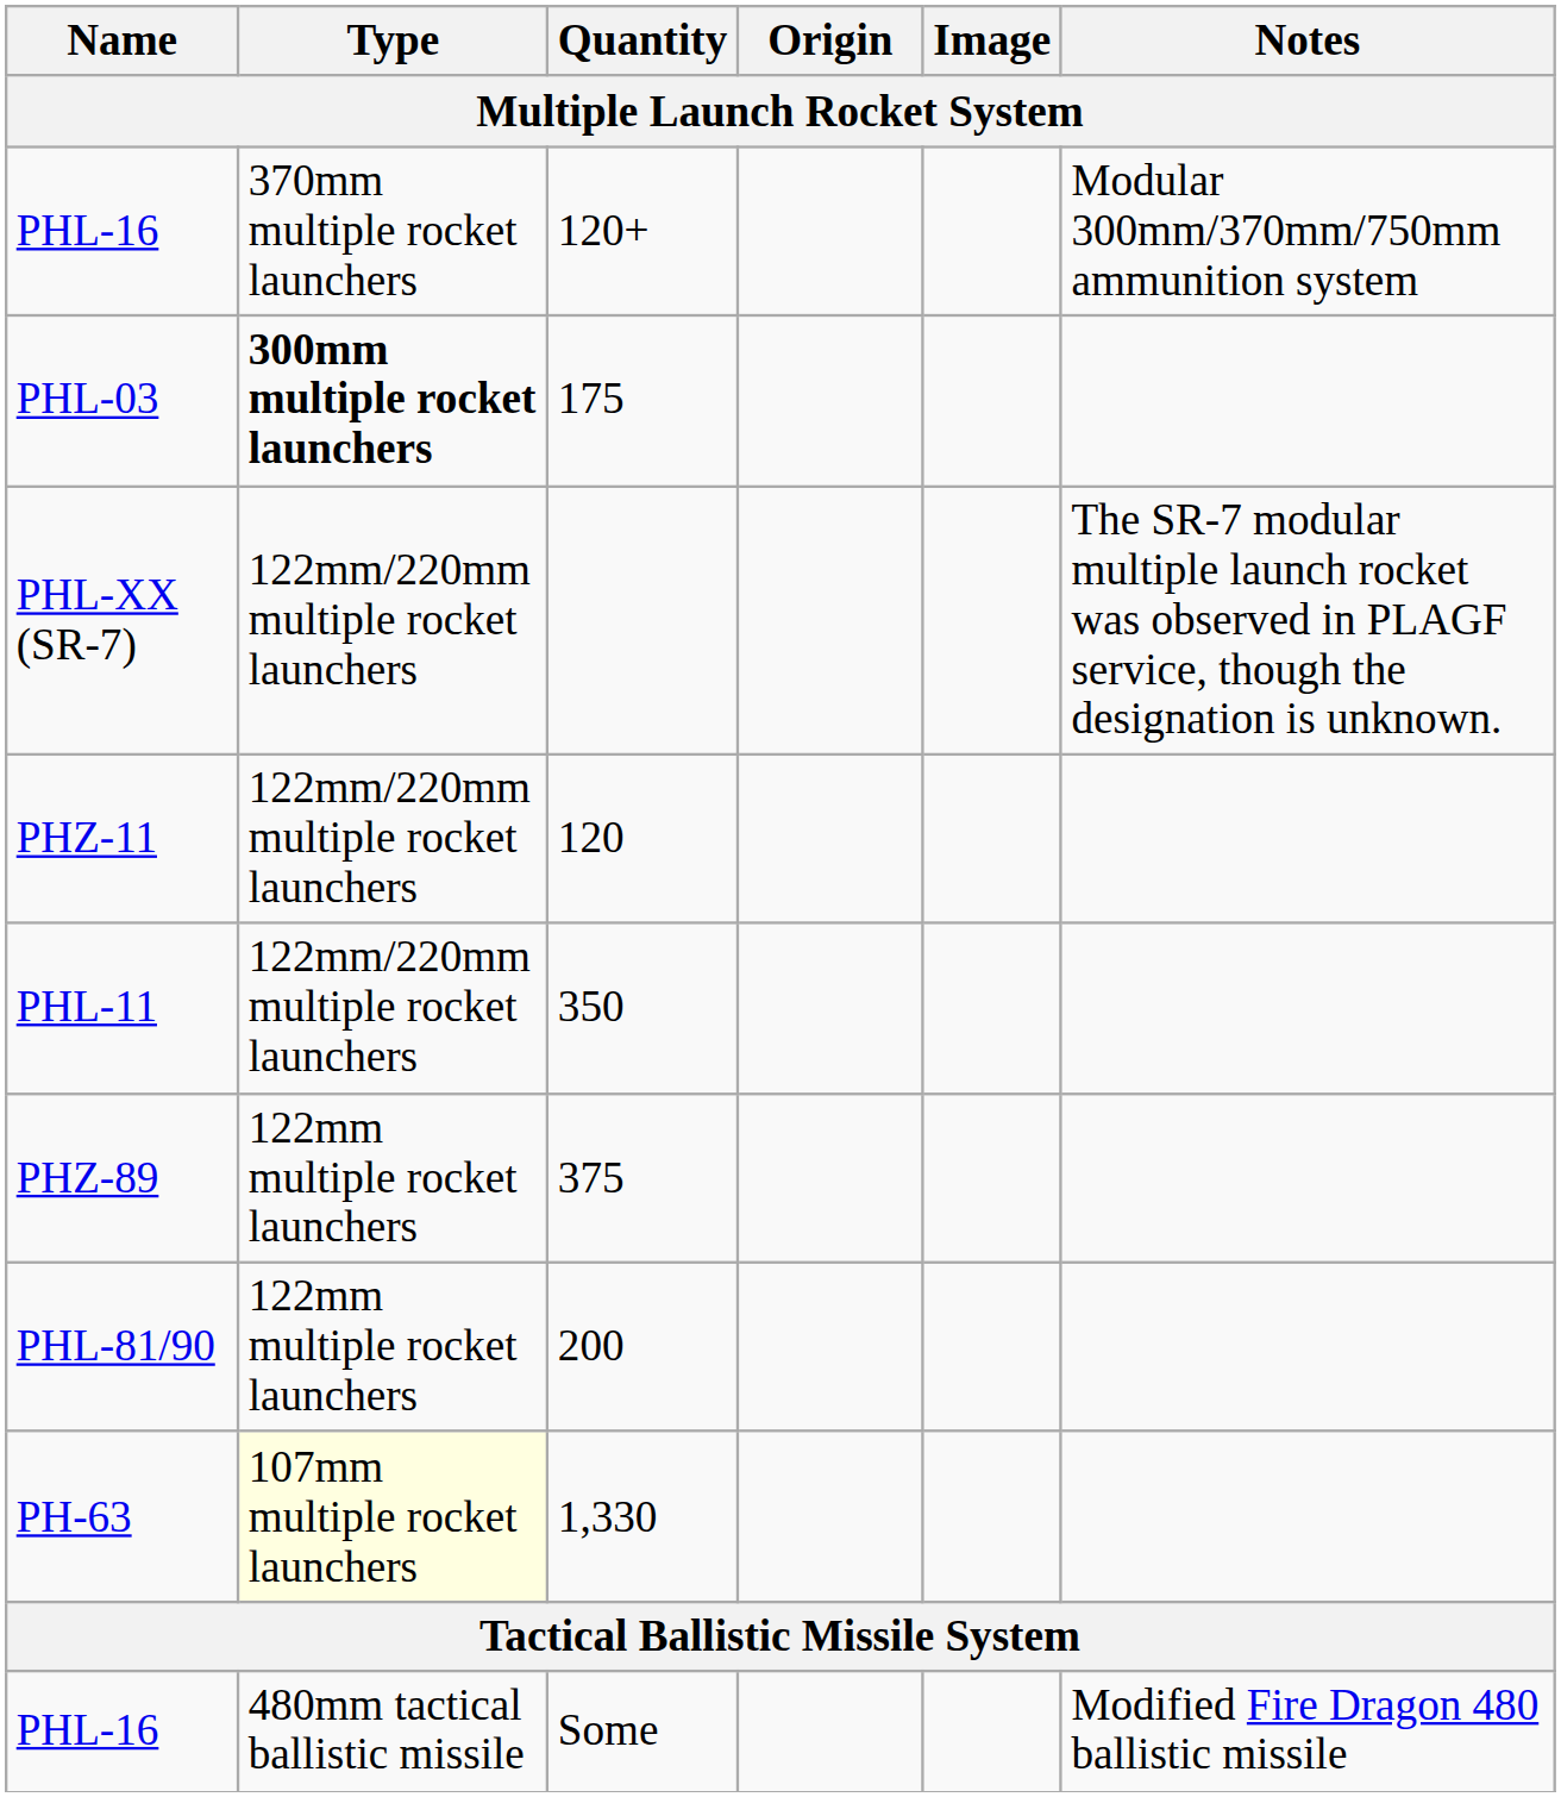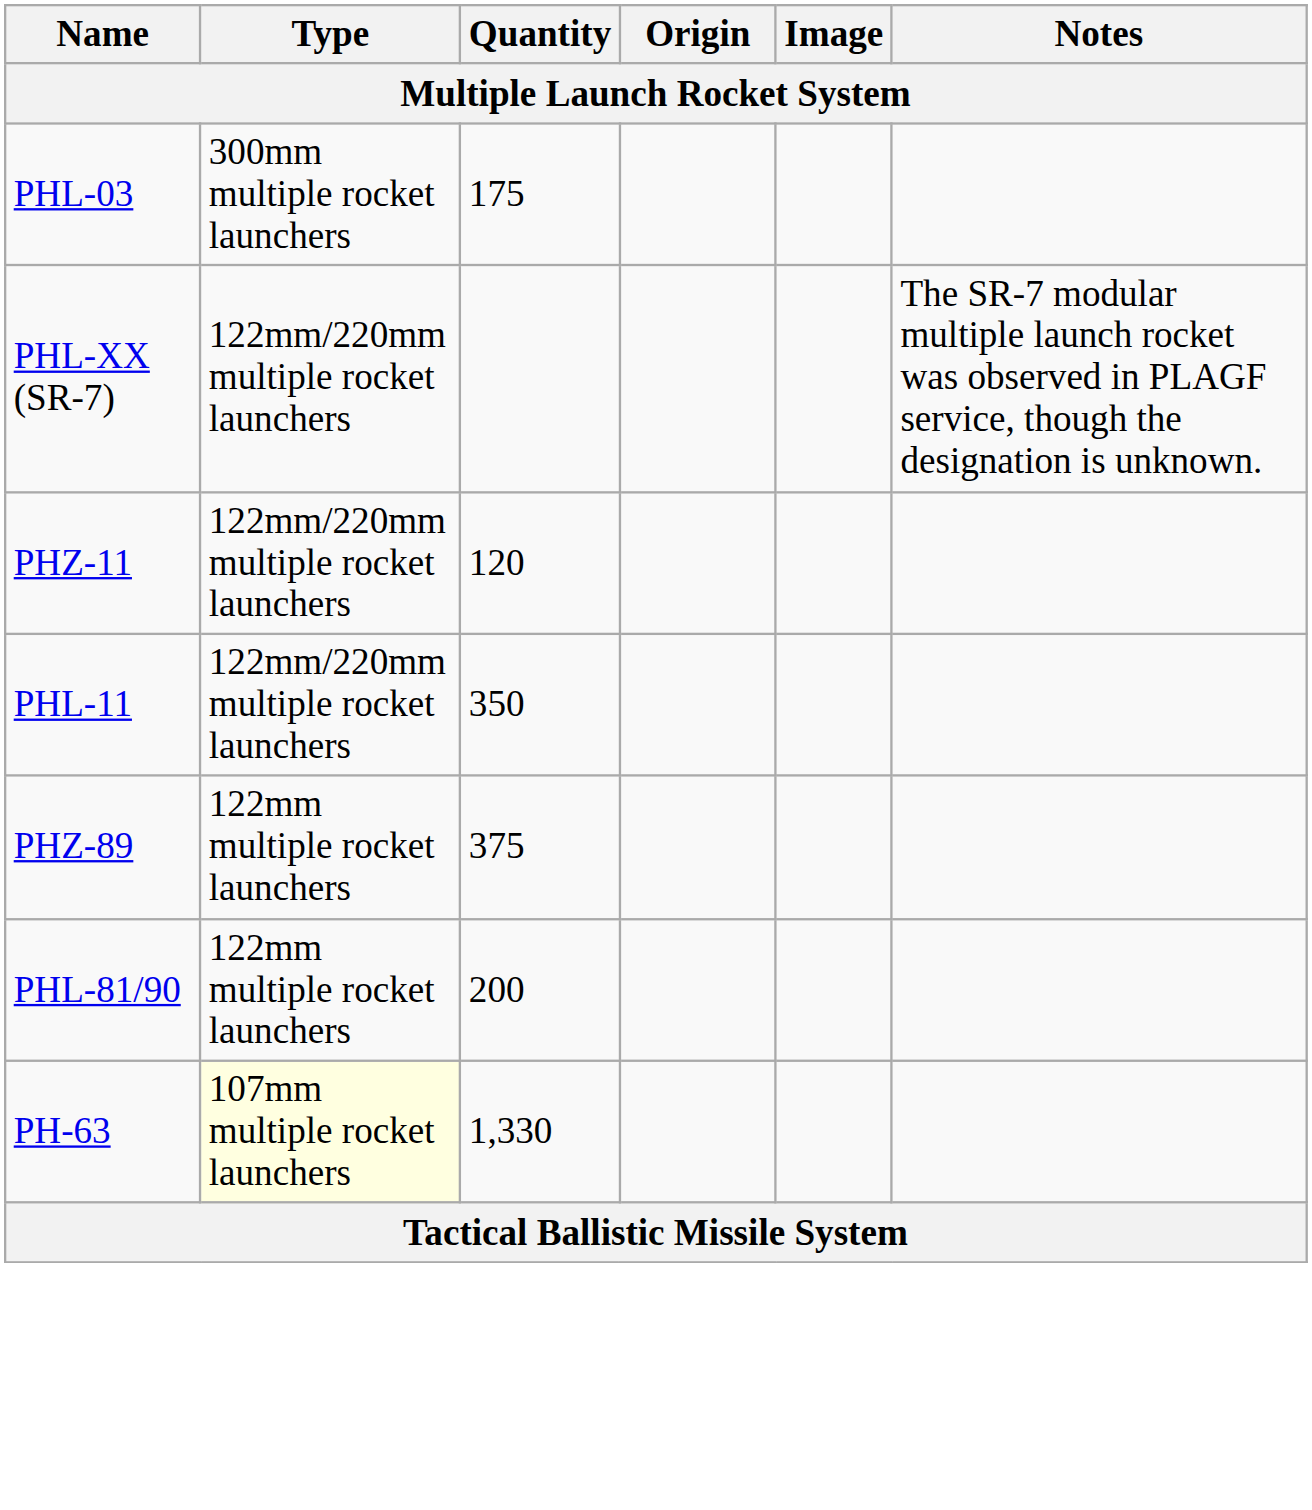- row: PHL-16 | 370mm multiple rocket launchers | 120+ | Modular 300mm/370mm/750mm ammunition system
175 | Type: bold -> normal
- row: PHL-16 | 480mm tactical ballistic missile | Some | Modified Fire Dragon 480 ballistic missile
